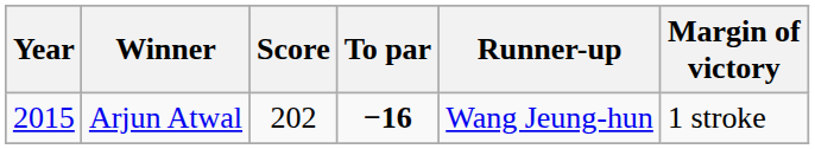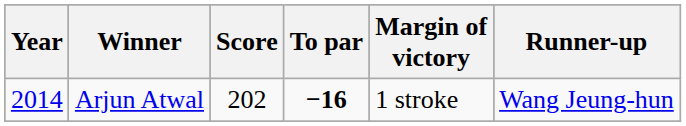columns swapped: Margin of victory <-> Runner-up
Arjun Atwal | Year: 2015 -> 2014
